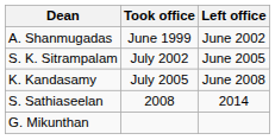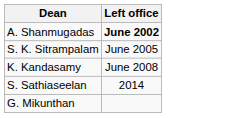- column: Took office | June 1999 | July 2002 | July 2005 | 2008
A. Shanmugadas | Left office: normal -> bold
